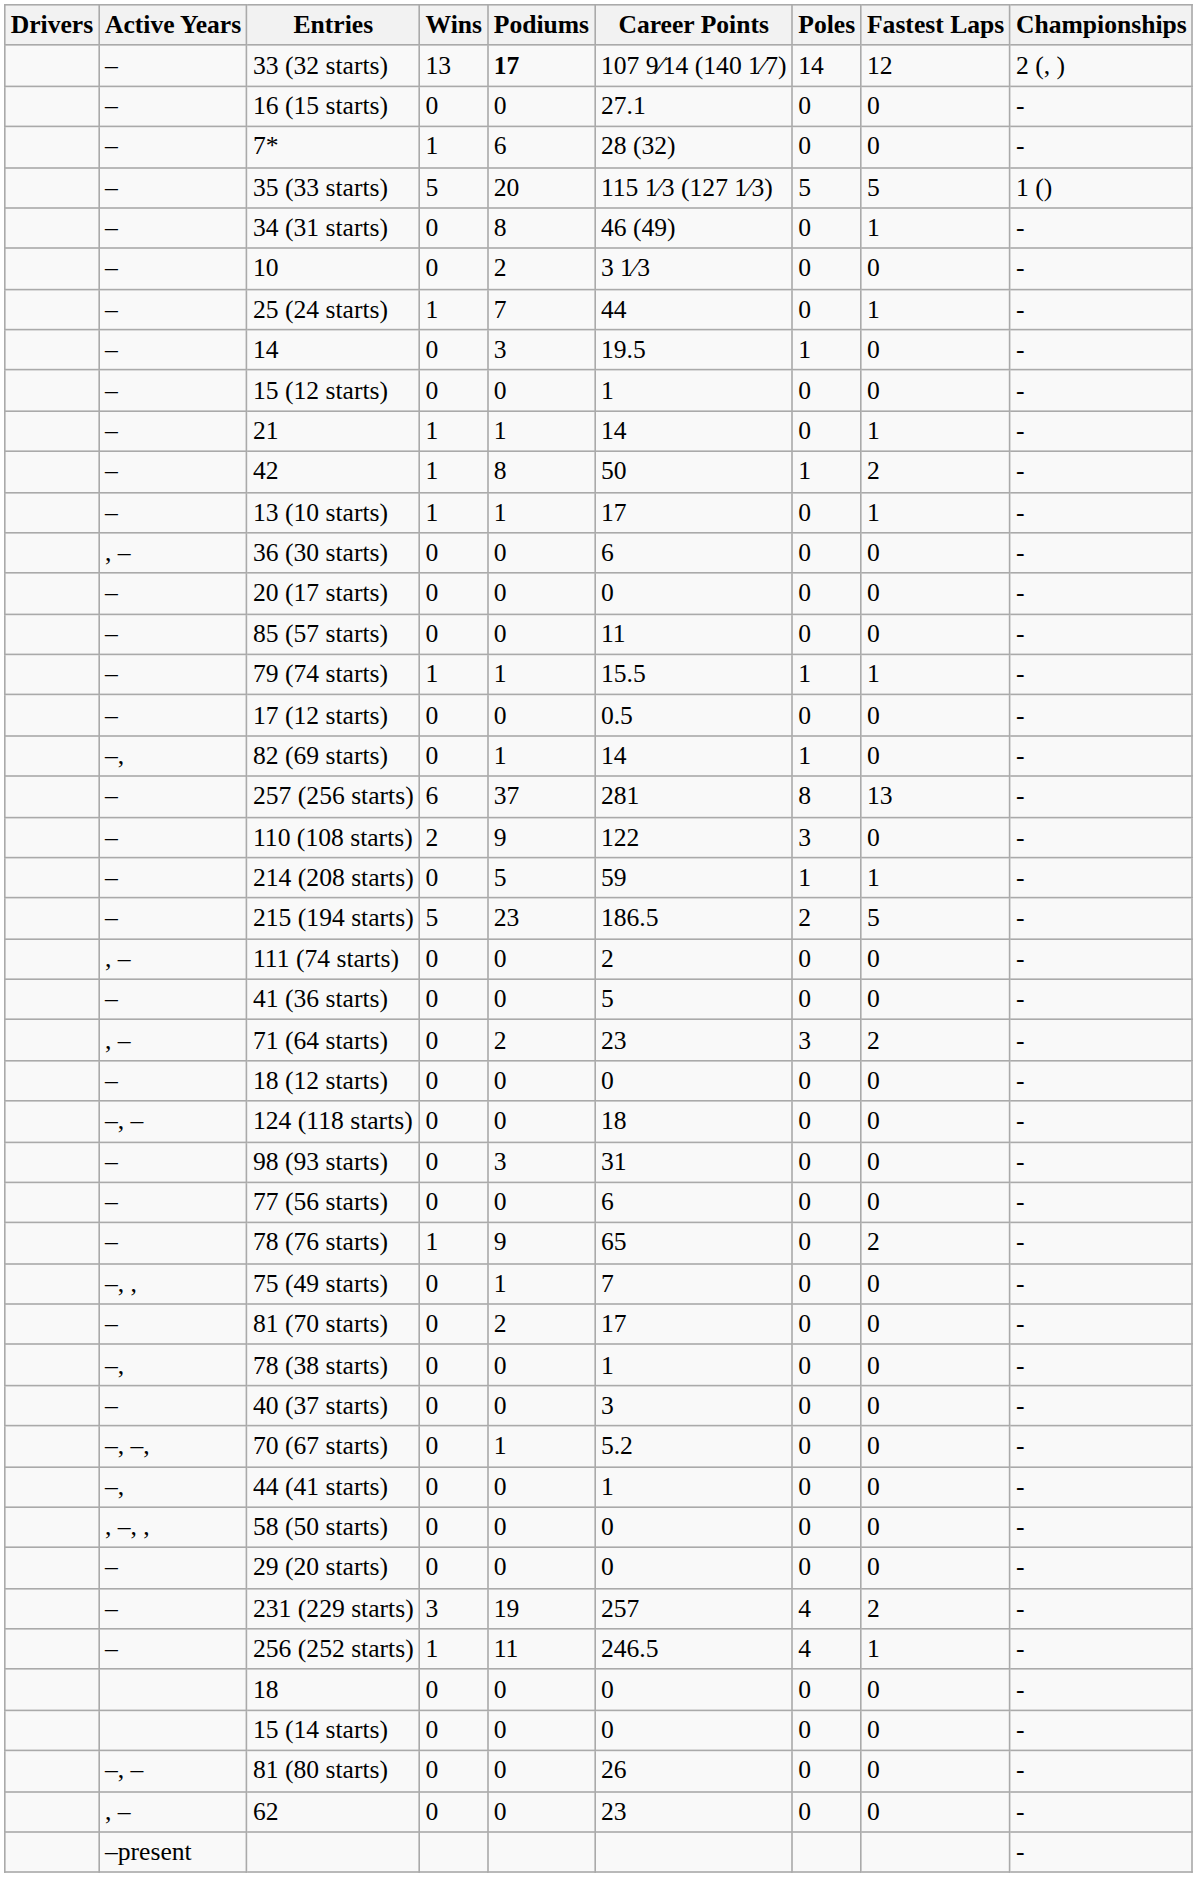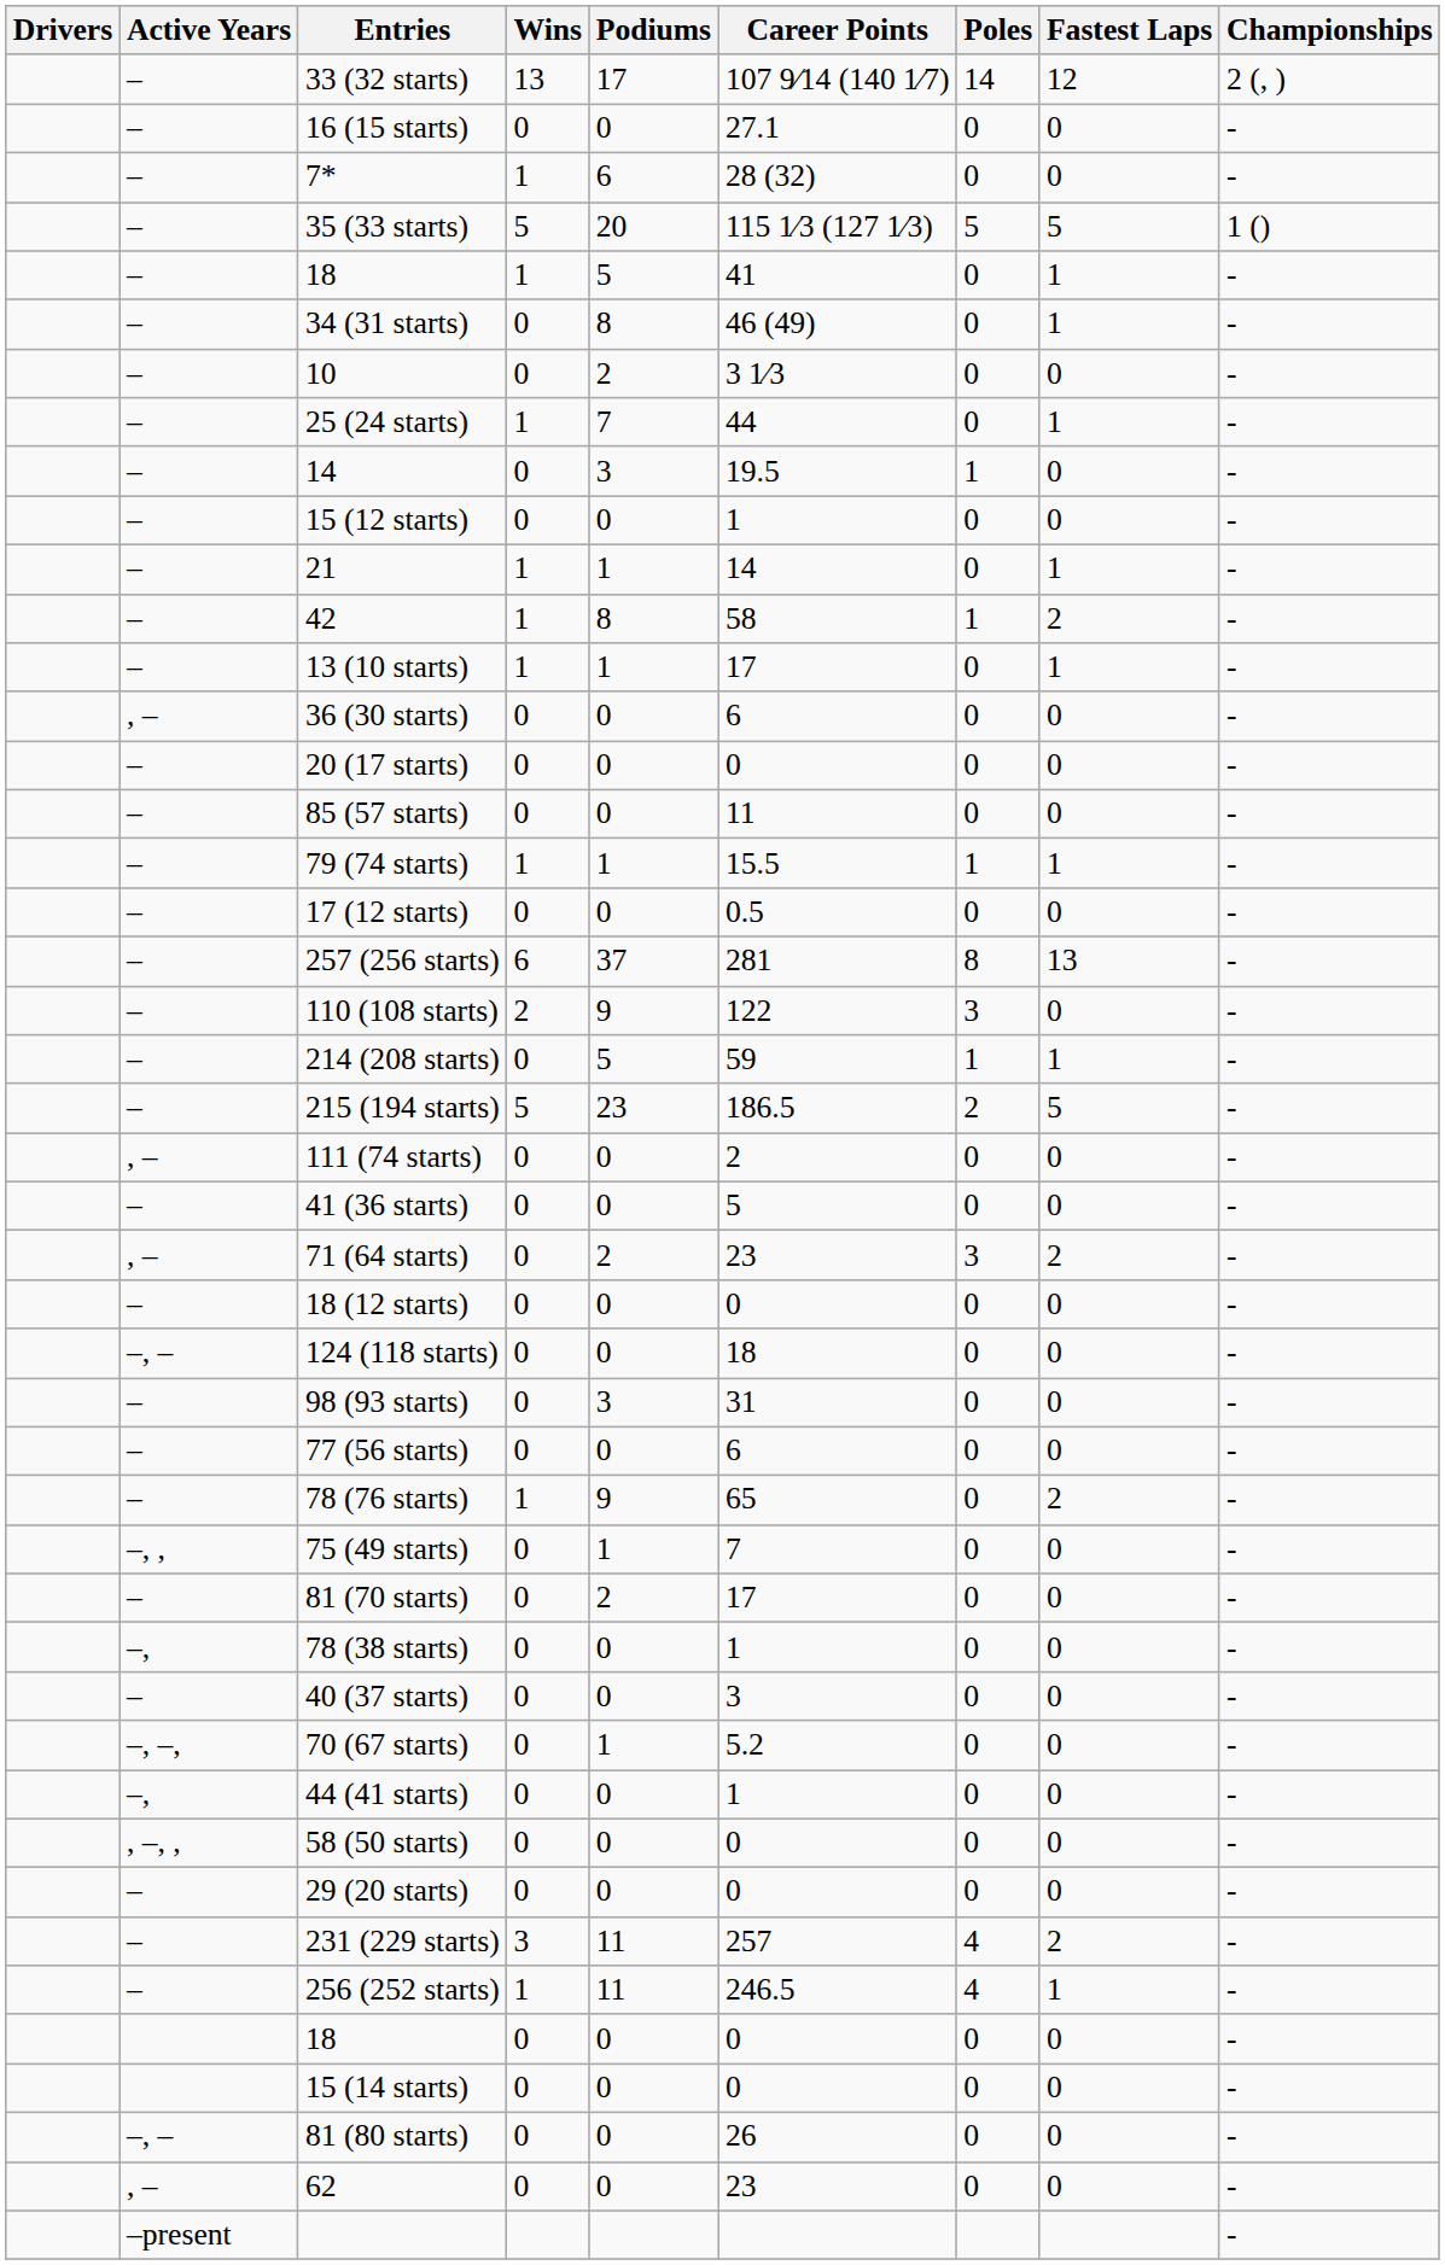33 (32 starts) | Podiums: bold -> normal
+ row: – | 18 | 1 | 5 | 41 | 0 | 1 | -
42 | Career Points: 50 -> 58
- row: –, | 82 (69 starts) | 0 | 1 | 14 | 1 | 0 | -
231 (229 starts) | Podiums: 19 -> 11
